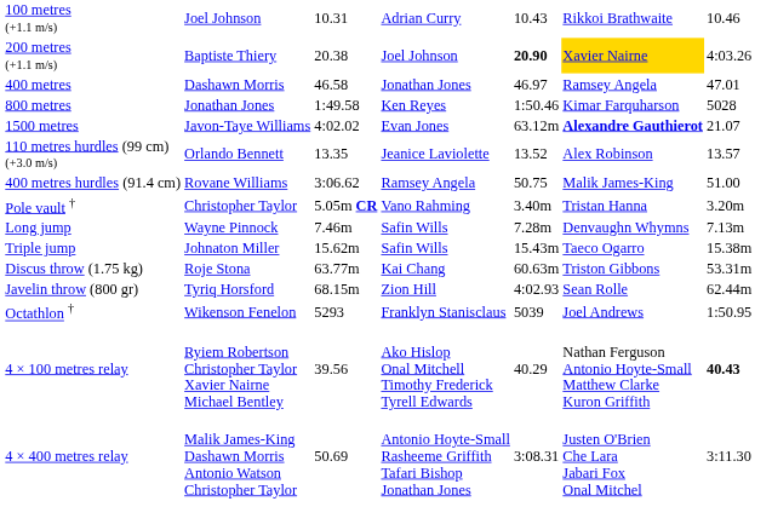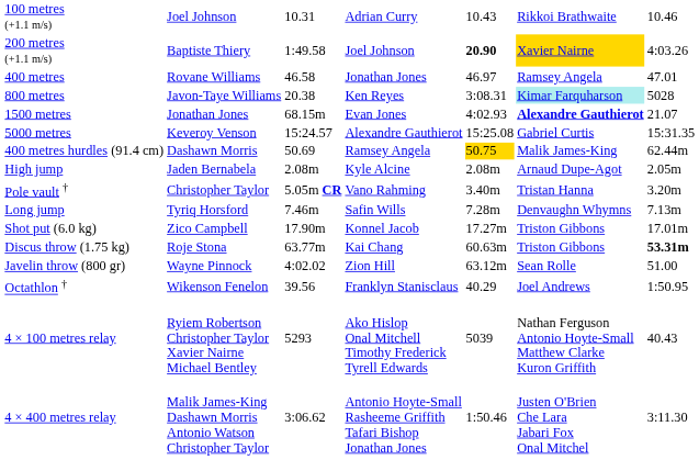200 metres (+1.1 m/s) | column 3: 20.38 -> 1:49.58
400 metres | column 2: Dashawn Morris -> Rovane Williams
800 metres | column 2: Jonathan Jones -> Javon-Taye Williams
800 metres | column 3: 1:49.58 -> 20.38
800 metres | column 5: 1:50.46 -> 3:08.31
800 metres | column 6: no background -> paleturquoise background
1500 metres | column 2: Javon-Taye Williams -> Jonathan Jones
1500 metres | column 3: 4:02.02 -> 68.15m
1500 metres | column 5: 63.12m -> 4:02.93
+ row: 5000 metres | Keveroy Venson | 15:24.57 | Alexandre Gauthierot | 15:25.08 | Gabriel Curtis | 15:31.35
- row: 110 metres hurdles (99 cm) (+3.0 m/s) | Orlando Bennett | 13.35 | Jeanice Laviolette | 13.52 | Alex Robinson | 13.57
400 metres hurdles (91.4 cm) | column 2: Rovane Williams -> Dashawn Morris
400 metres hurdles (91.4 cm) | column 3: 3:06.62 -> 50.69
400 metres hurdles (91.4 cm) | column 5: no background -> gold background
400 metres hurdles (91.4 cm) | column 7: 51.00 -> 62.44m
+ row: High jump | Jaden Bernabela | 2.08m | Kyle Alcine | 2.08m | Arnaud Dupe-Agot | 2.05m
Long jump | column 2: Wayne Pinnock -> Tyriq Horsford
- row: Triple jump | Johnaton Miller | 15.62m | Safin Wills | 15.43m | Taeco Ogarro | 15.38m
+ row: Shot put (6.0 kg) | Zico Campbell | 17.90m | Konnel Jacob | 17.27m | Triston Gibbons | 17.01m
Discus throw (1.75 kg) | column 7: normal -> bold
Javelin throw (800 gr) | column 2: Tyriq Horsford -> Wayne Pinnock
Javelin throw (800 gr) | column 3: 68.15m -> 4:02.02
Javelin throw (800 gr) | column 5: 4:02.93 -> 63.12m
Javelin throw (800 gr) | column 7: 62.44m -> 51.00
Octathlon † | column 3: 5293 -> 39.56
Octathlon † | column 5: 5039 -> 40.29
4 × 100 metres relay | column 3: 39.56 -> 5293
4 × 100 metres relay | column 5: 40.29 -> 5039
4 × 100 metres relay | column 7: bold -> normal
4 × 400 metres relay | column 3: 50.69 -> 3:06.62
4 × 400 metres relay | column 5: 3:08.31 -> 1:50.46
